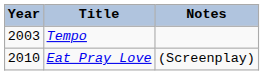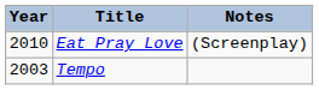rows swapped: Tempo <-> Eat Pray Love
